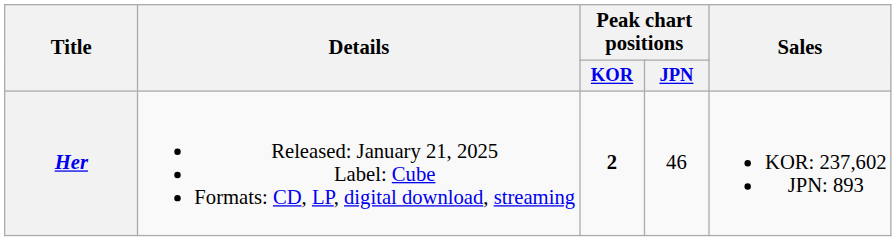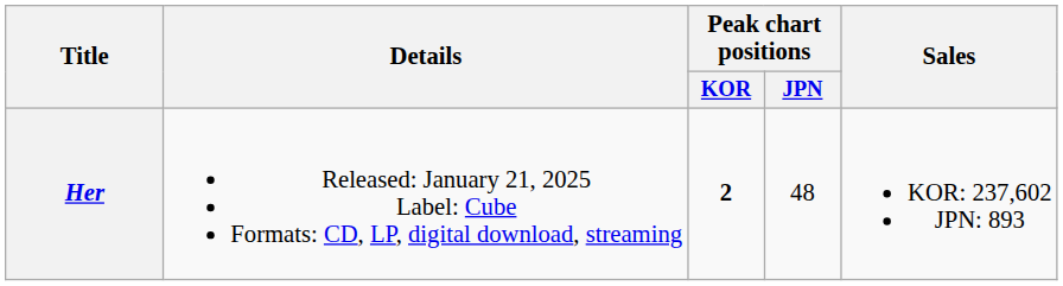Her | Peak chart positions / JPN: 46 -> 48
